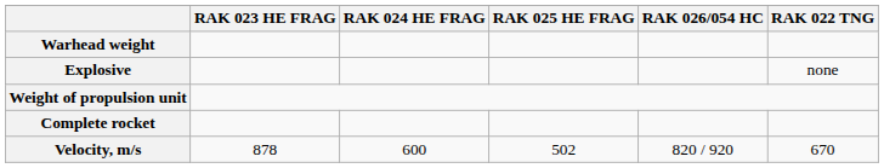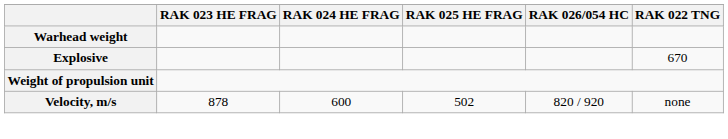Explosive | RAK 022 TNG: none -> 670
- row: Complete rocket
Velocity, m/s | RAK 022 TNG: 670 -> none
